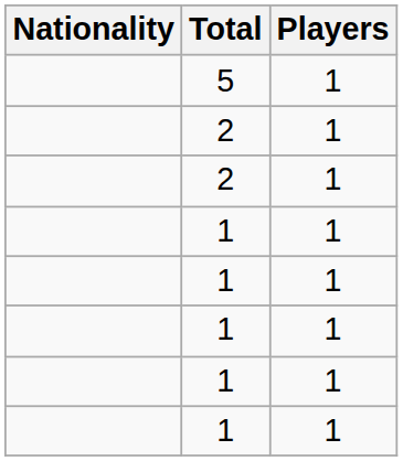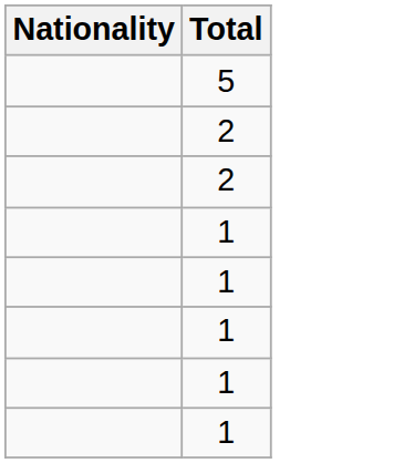- column: Players | 1 | 1 | 1 | 1 | 1 | 1 | 1 | 1
